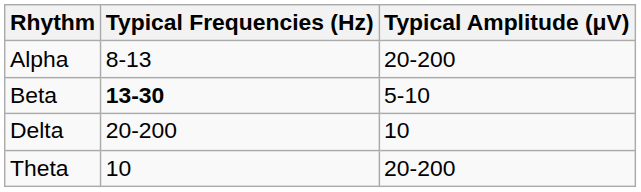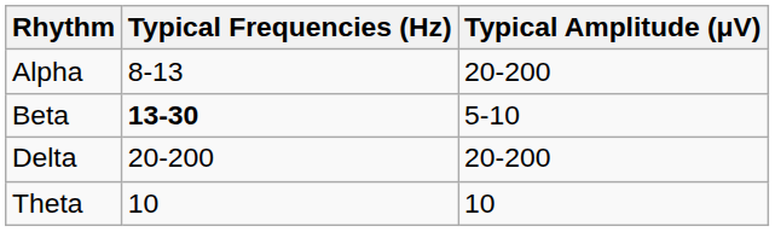Delta | Typical Amplitude (μV): 10 -> 20-200
Theta | Typical Amplitude (μV): 20-200 -> 10
